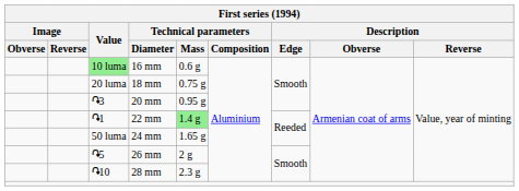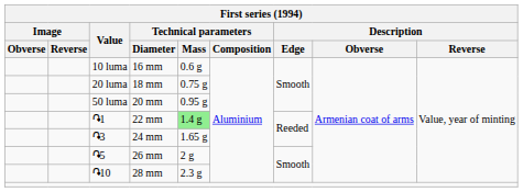16 mm | Value: lightgreen background -> no background
20 mm | Value: ֏3 -> 50 luma
24 mm | Value: 50 luma -> ֏3
